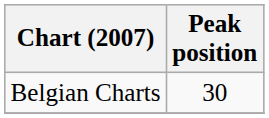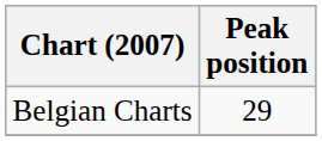Belgian Charts | Peak position: 30 -> 29
